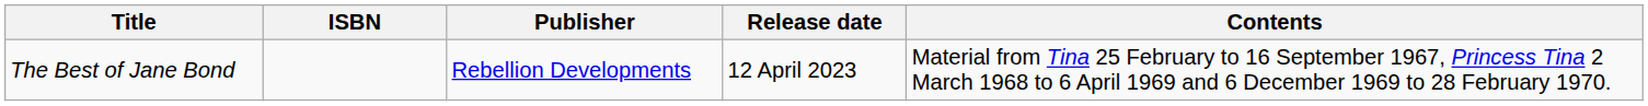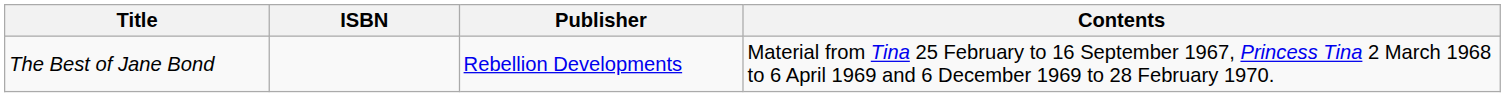- column: Release date | 12 April 2023
